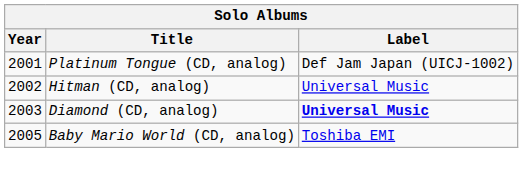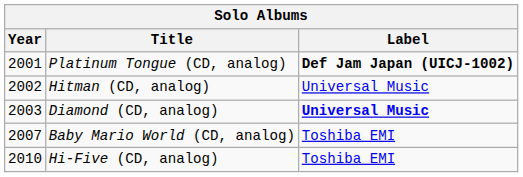Platinum Tongue (CD, analog) | Label: normal -> bold
Baby Mario World (CD, analog) | Year: 2005 -> 2007
+ row: 2010 | Hi-Five (CD, analog) | Toshiba EMI
